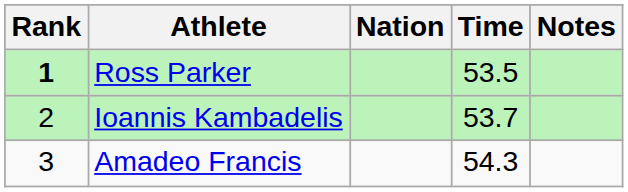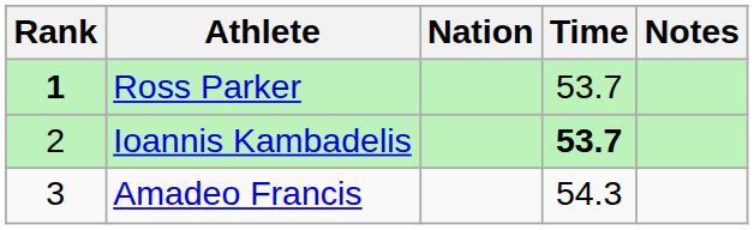Ross Parker | Time: 53.5 -> 53.7
Ioannis Kambadelis | Time: normal -> bold
